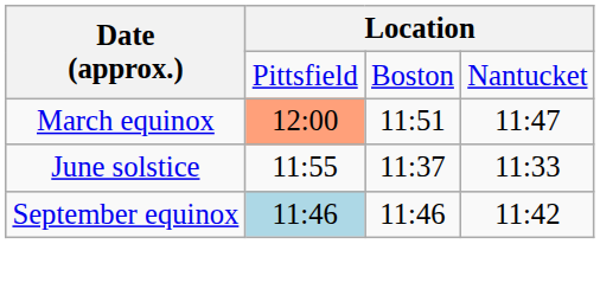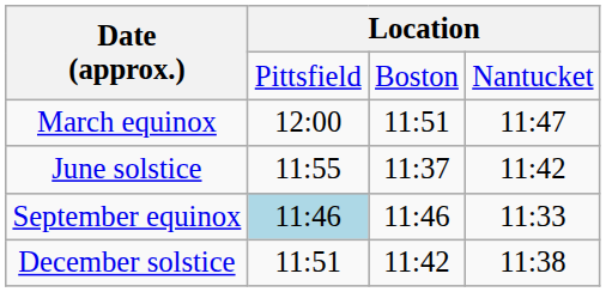March equinox | column 2: lightsalmon background -> no background
June solstice | column 4: 11:33 -> 11:42
September equinox | column 4: 11:42 -> 11:33
+ row: December solstice | 11:51 | 11:42 | 11:38
